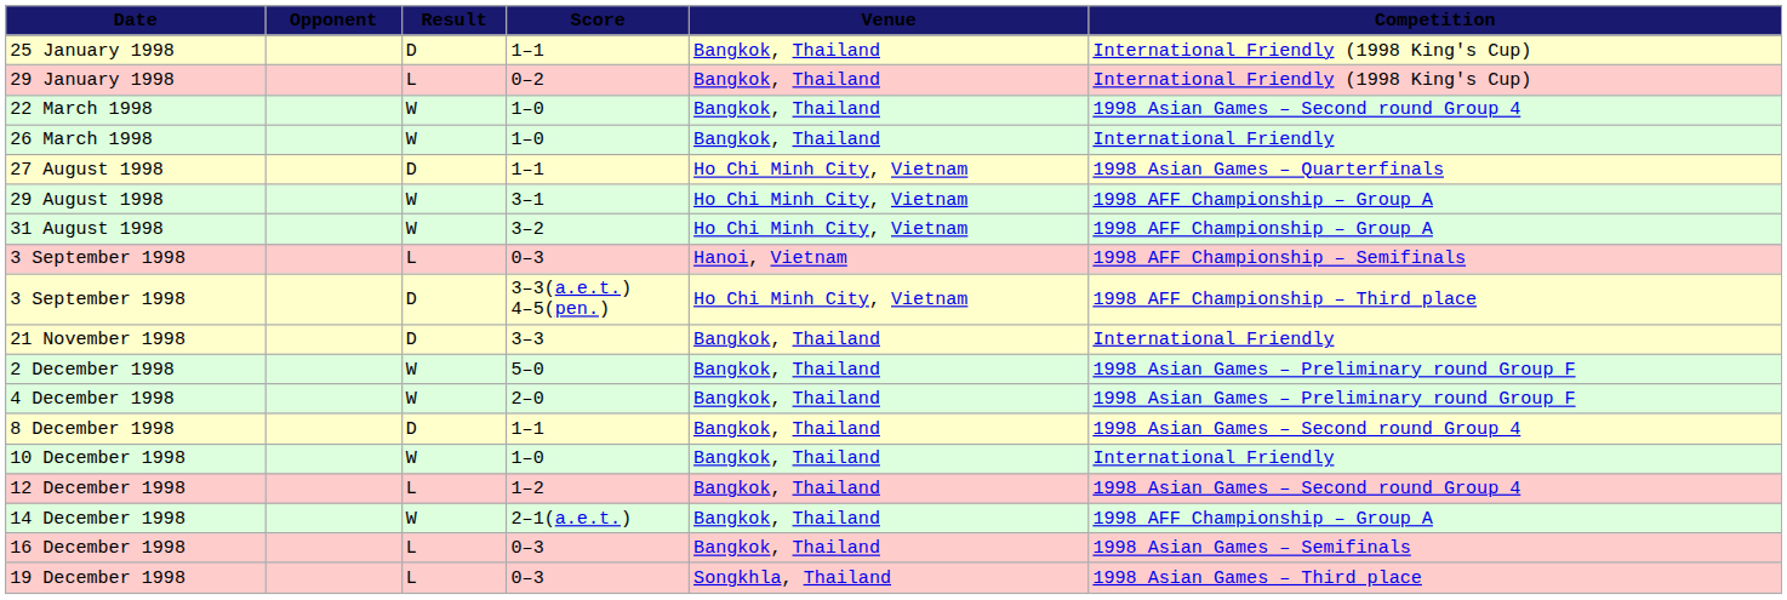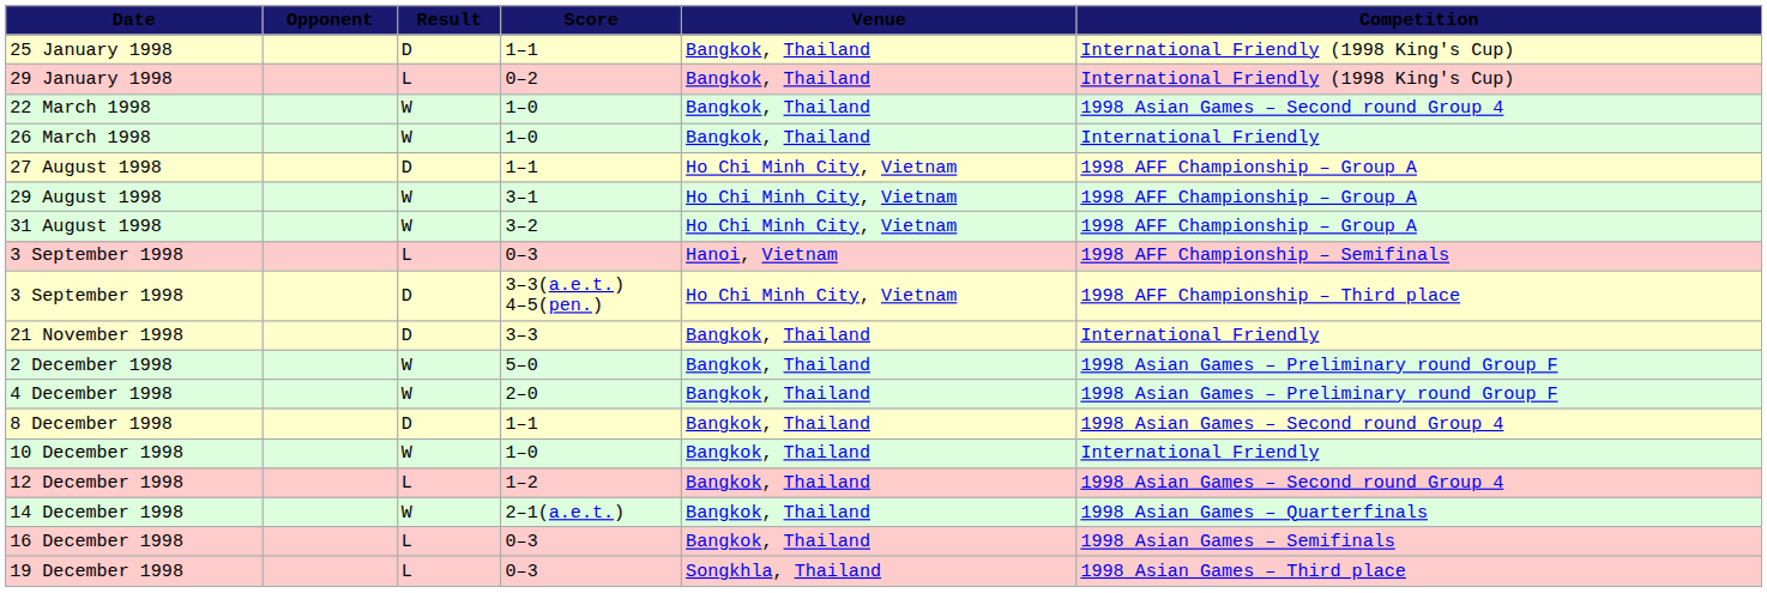27 August 1998 | Competition: 1998 Asian Games – Quarterfinals -> 1998 AFF Championship – Group A
14 December 1998 | Competition: 1998 AFF Championship – Group A -> 1998 Asian Games – Quarterfinals
